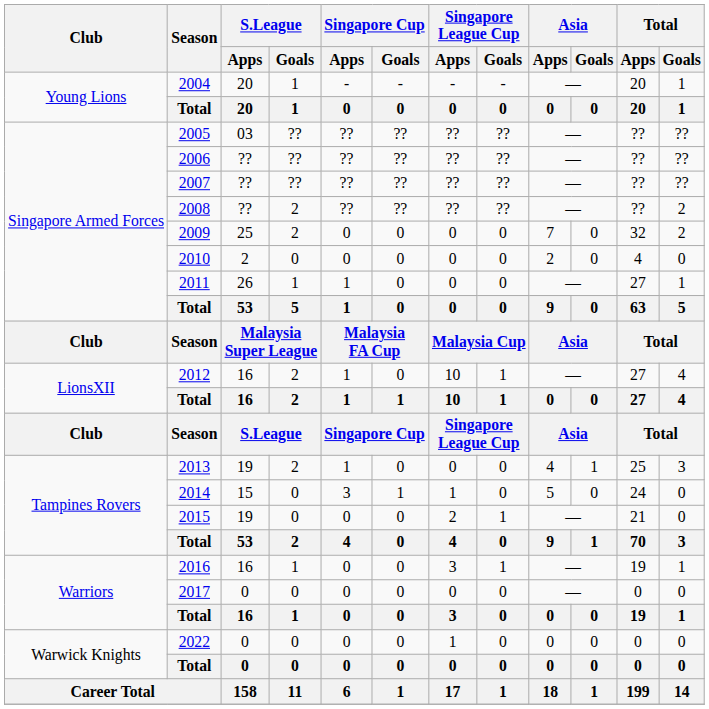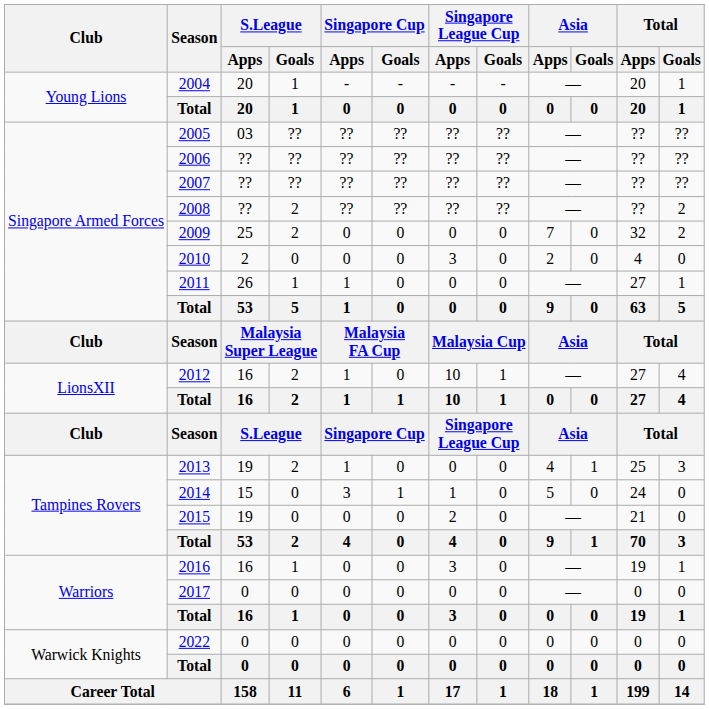2010 | Singapore League Cup / Apps: 0 -> 3
2015 | Singapore League Cup / Goals: 1 -> 0
2016 | Singapore League Cup / Goals: 1 -> 0
2022 | Singapore League Cup / Apps: 1 -> 0
